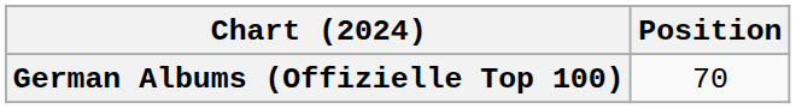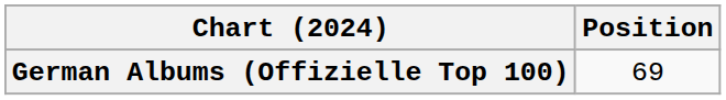German Albums (Offizielle Top 100) | Position: 70 -> 69
